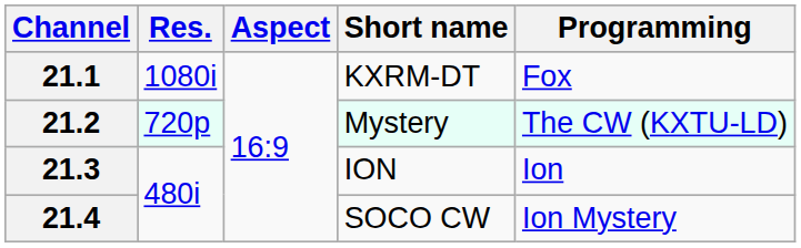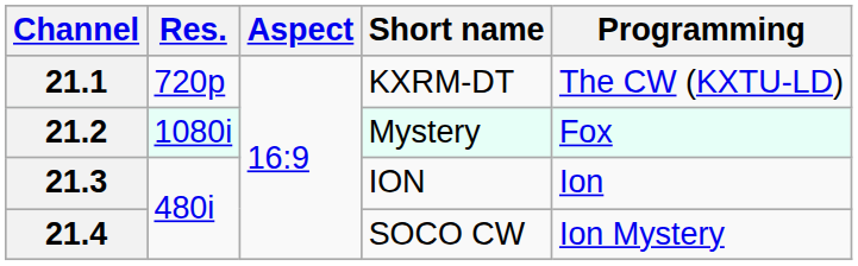21.1 | Res.: 1080i -> 720p
21.1 | Programming: Fox -> The CW (KXTU-LD)
21.2 | Res.: 720p -> 1080i
21.2 | Programming: The CW (KXTU-LD) -> Fox
